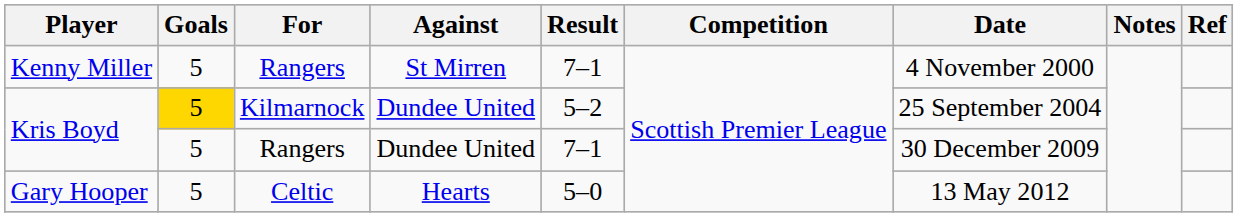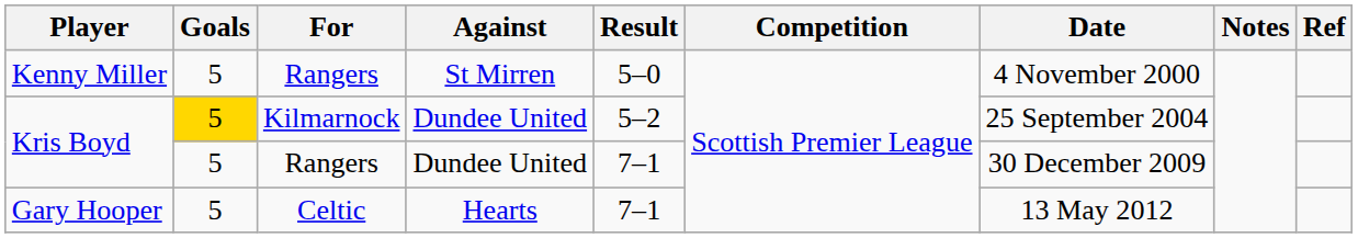Kenny Miller | Result: 7–1 -> 5–0
Gary Hooper | Result: 5–0 -> 7–1
